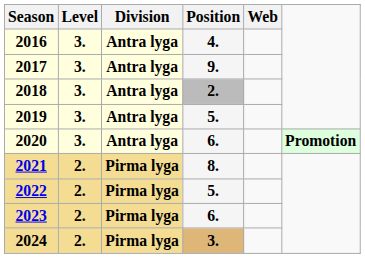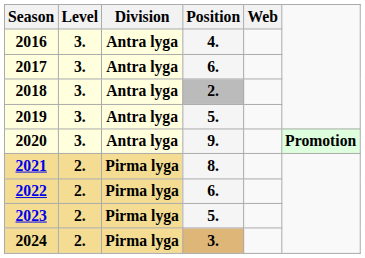2017 | Position: 9. -> 6.
2020 | Position: 6. -> 9.
2022 | Position: 5. -> 6.
2023 | Position: 6. -> 5.
